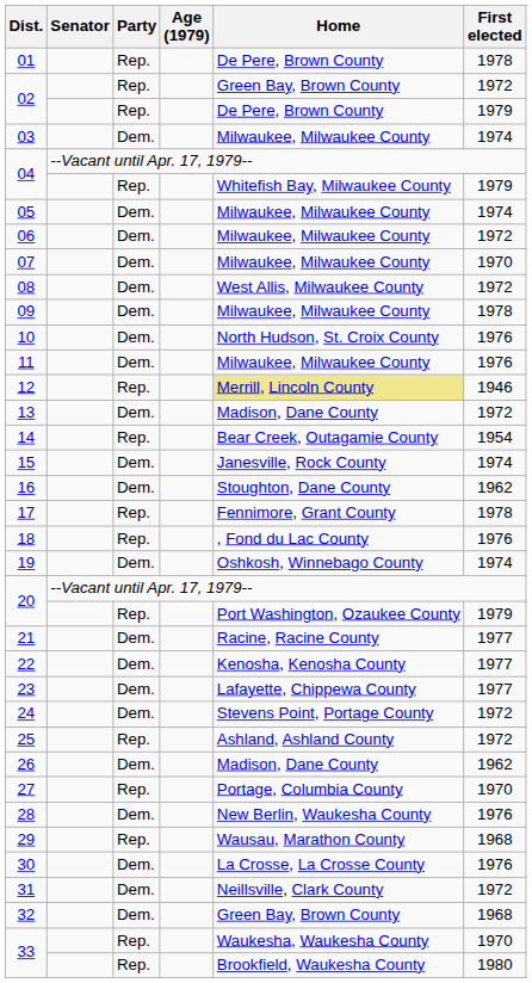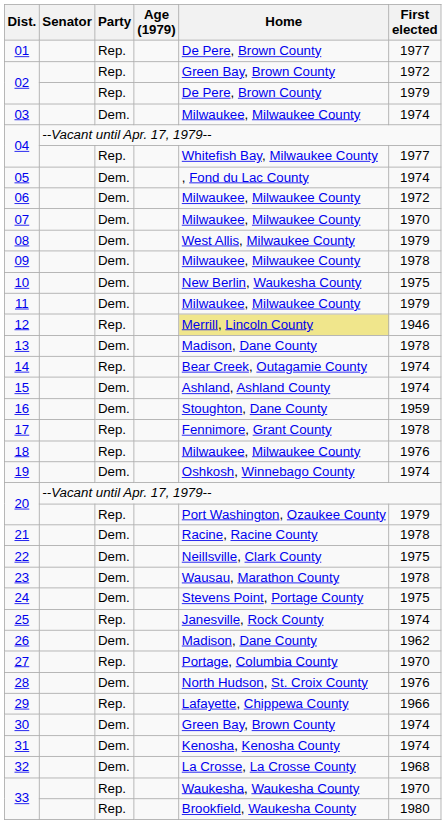01 | First elected: 1978 -> 1977
04 / Rep. | First elected: 1979 -> 1977
05 | Home: Milwaukee, Milwaukee County -> , Fond du Lac County
08 | First elected: 1972 -> 1979
10 | Home: North Hudson, St. Croix County -> New Berlin, Waukesha County
10 | First elected: 1976 -> 1975
11 | First elected: 1976 -> 1979
13 | First elected: 1972 -> 1978
14 | First elected: 1954 -> 1974
15 | Home: Janesville, Rock County -> Ashland, Ashland County
16 | First elected: 1962 -> 1959
18 | Home: , Fond du Lac County -> Milwaukee, Milwaukee County
21 | First elected: 1977 -> 1978
22 | Home: Kenosha, Kenosha County -> Neillsville, Clark County
22 | First elected: 1977 -> 1975
23 | Home: Lafayette, Chippewa County -> Wausau, Marathon County
23 | First elected: 1977 -> 1978
24 | First elected: 1972 -> 1975
25 | Home: Ashland, Ashland County -> Janesville, Rock County
25 | First elected: 1972 -> 1974
28 | Home: New Berlin, Waukesha County -> North Hudson, St. Croix County
29 | Home: Wausau, Marathon County -> Lafayette, Chippewa County
29 | First elected: 1968 -> 1966
30 | Home: La Crosse, La Crosse County -> Green Bay, Brown County
30 | First elected: 1976 -> 1974
31 | Home: Neillsville, Clark County -> Kenosha, Kenosha County
31 | First elected: 1972 -> 1974
32 | Home: Green Bay, Brown County -> La Crosse, La Crosse County
